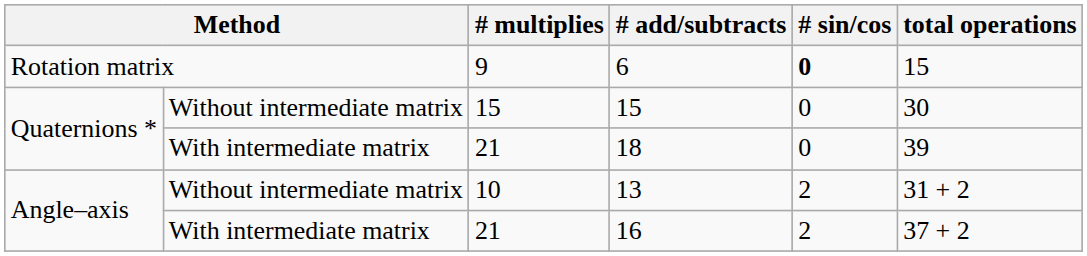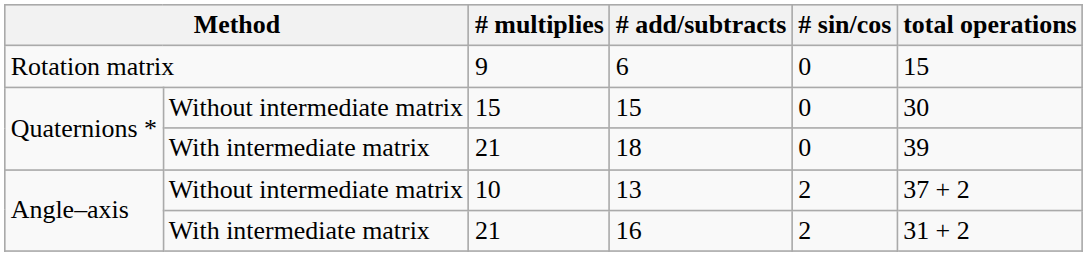6 | # sin/cos: bold -> normal
13 | total operations: 31 + 2 -> 37 + 2
16 | total operations: 37 + 2 -> 31 + 2
